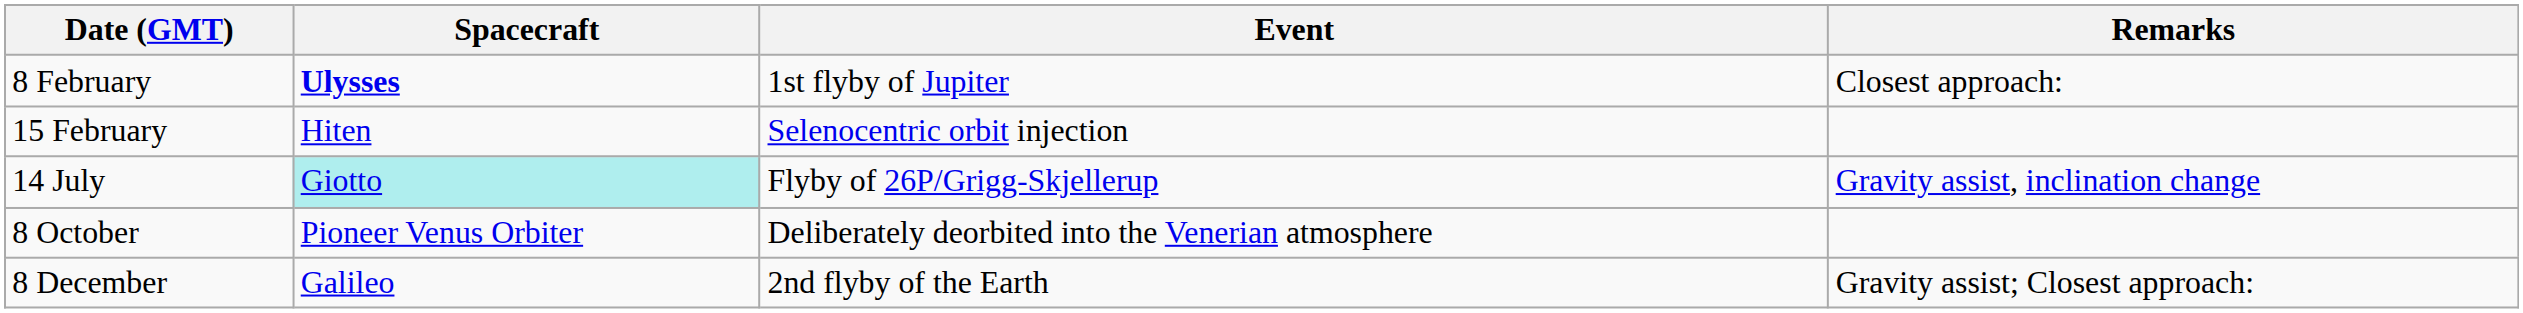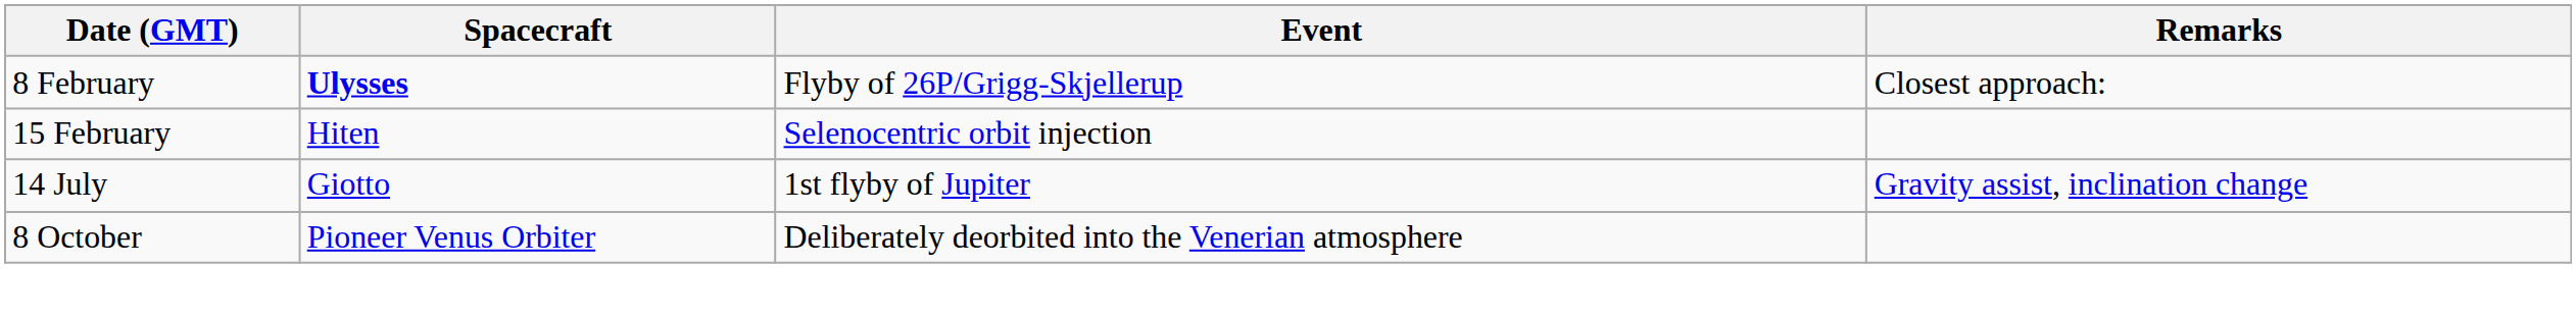8 February | Event: 1st flyby of Jupiter -> Flyby of 26P/Grigg-Skjellerup
14 July | Spacecraft: paleturquoise background -> no background
14 July | Event: Flyby of 26P/Grigg-Skjellerup -> 1st flyby of Jupiter
- row: 8 December | Galileo | 2nd flyby of the Earth | Gravity assist; Closest approach:
